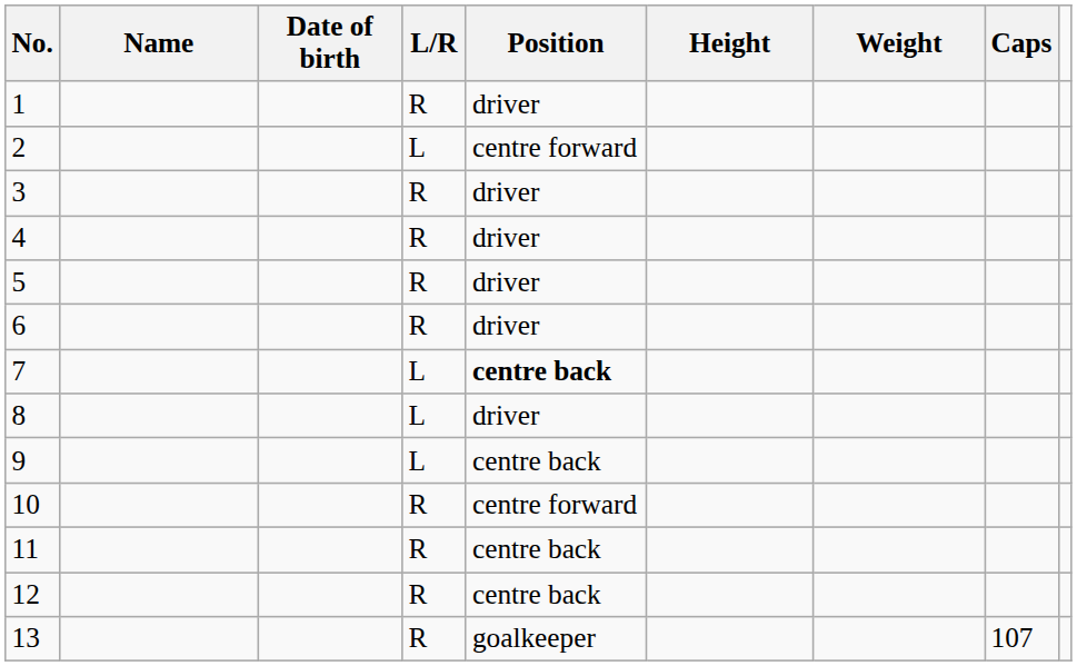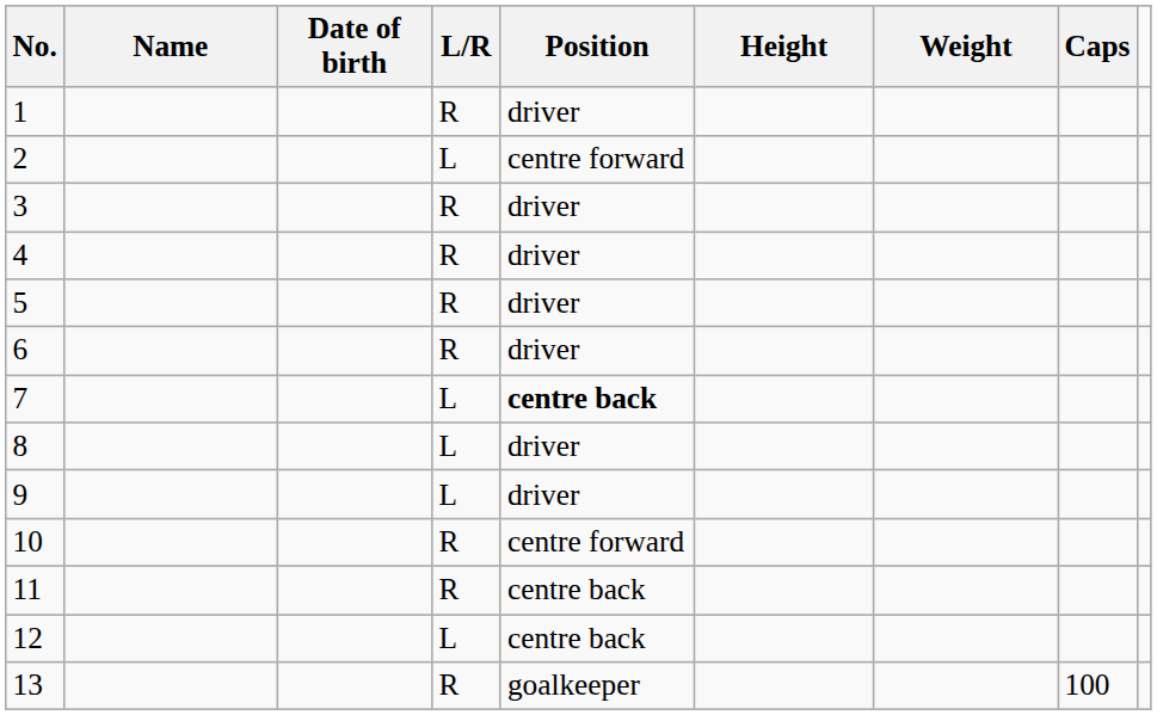9 | Position: centre back -> driver
12 | L/R: R -> L
13 | Caps: 107 -> 100
